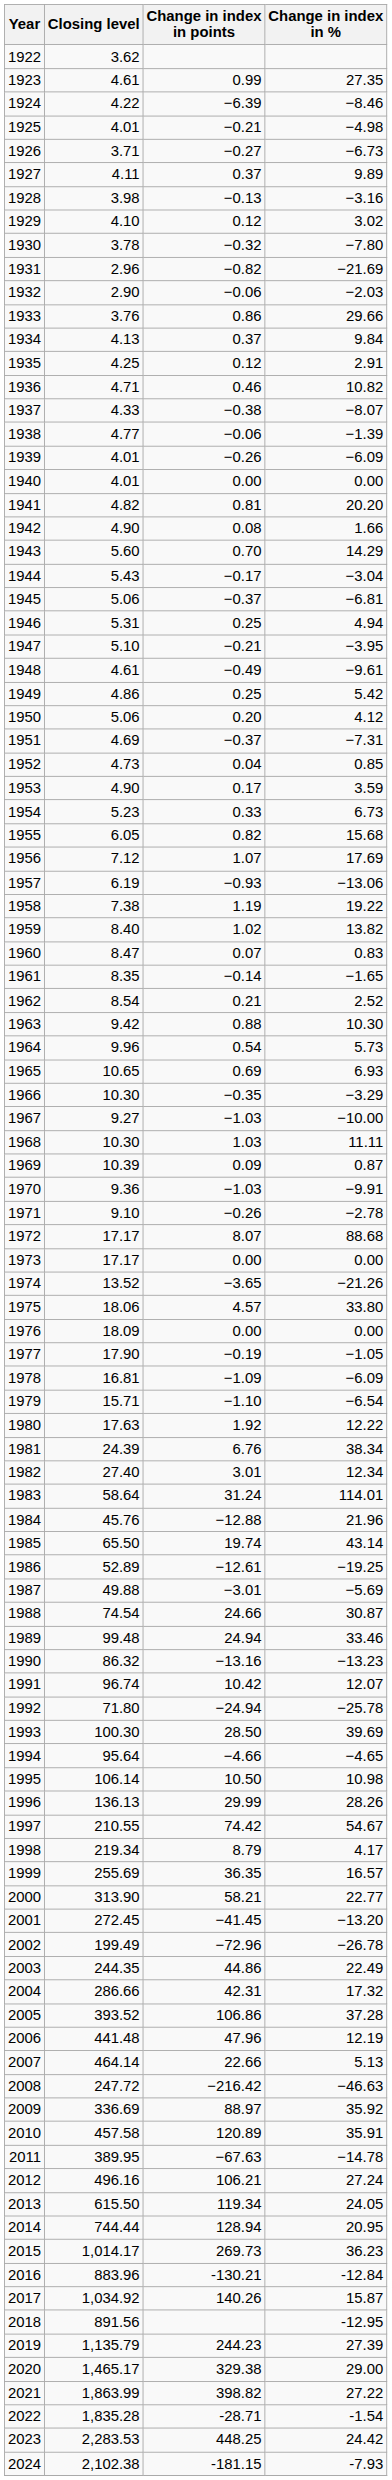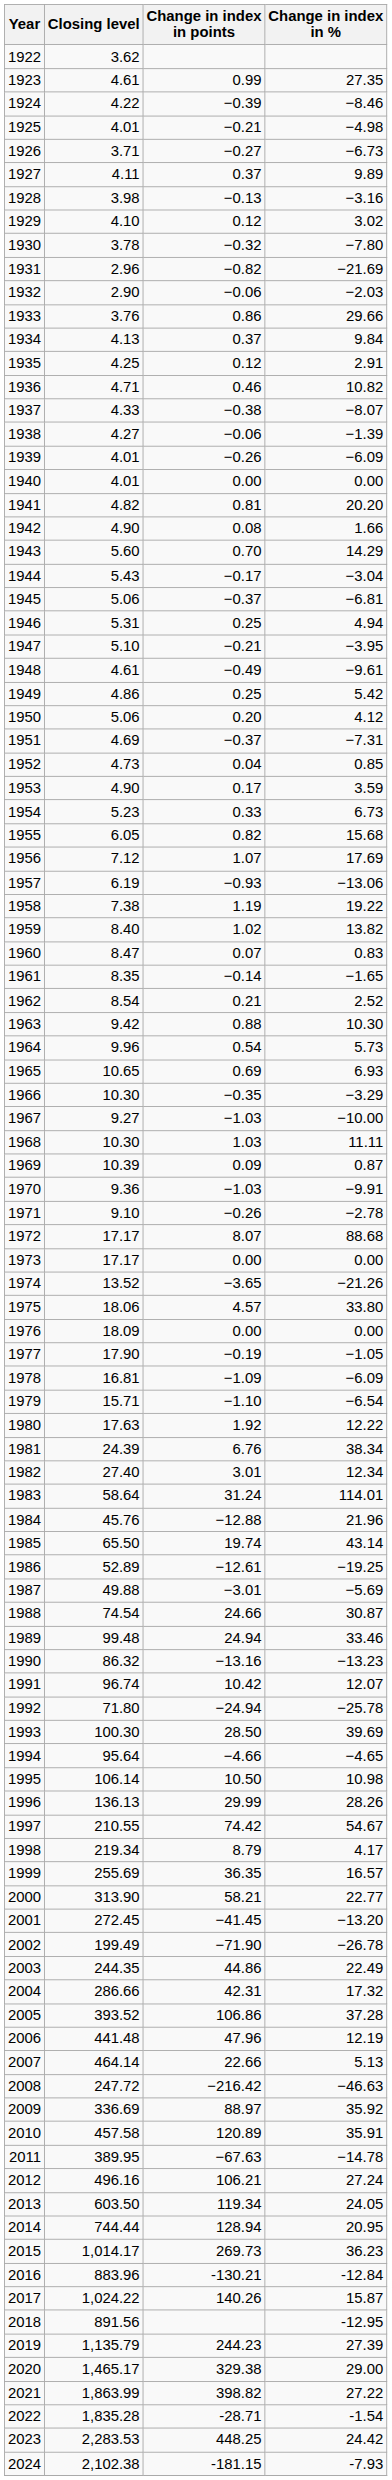1924 | Change in index in points: −6.39 -> −0.39
1938 | Closing level: 4.77 -> 4.27
2002 | Change in index in points: −72.96 -> −71.90
2013 | Closing level: 615.50 -> 603.50
2017 | Closing level: 1,034.92 -> 1,024.22
